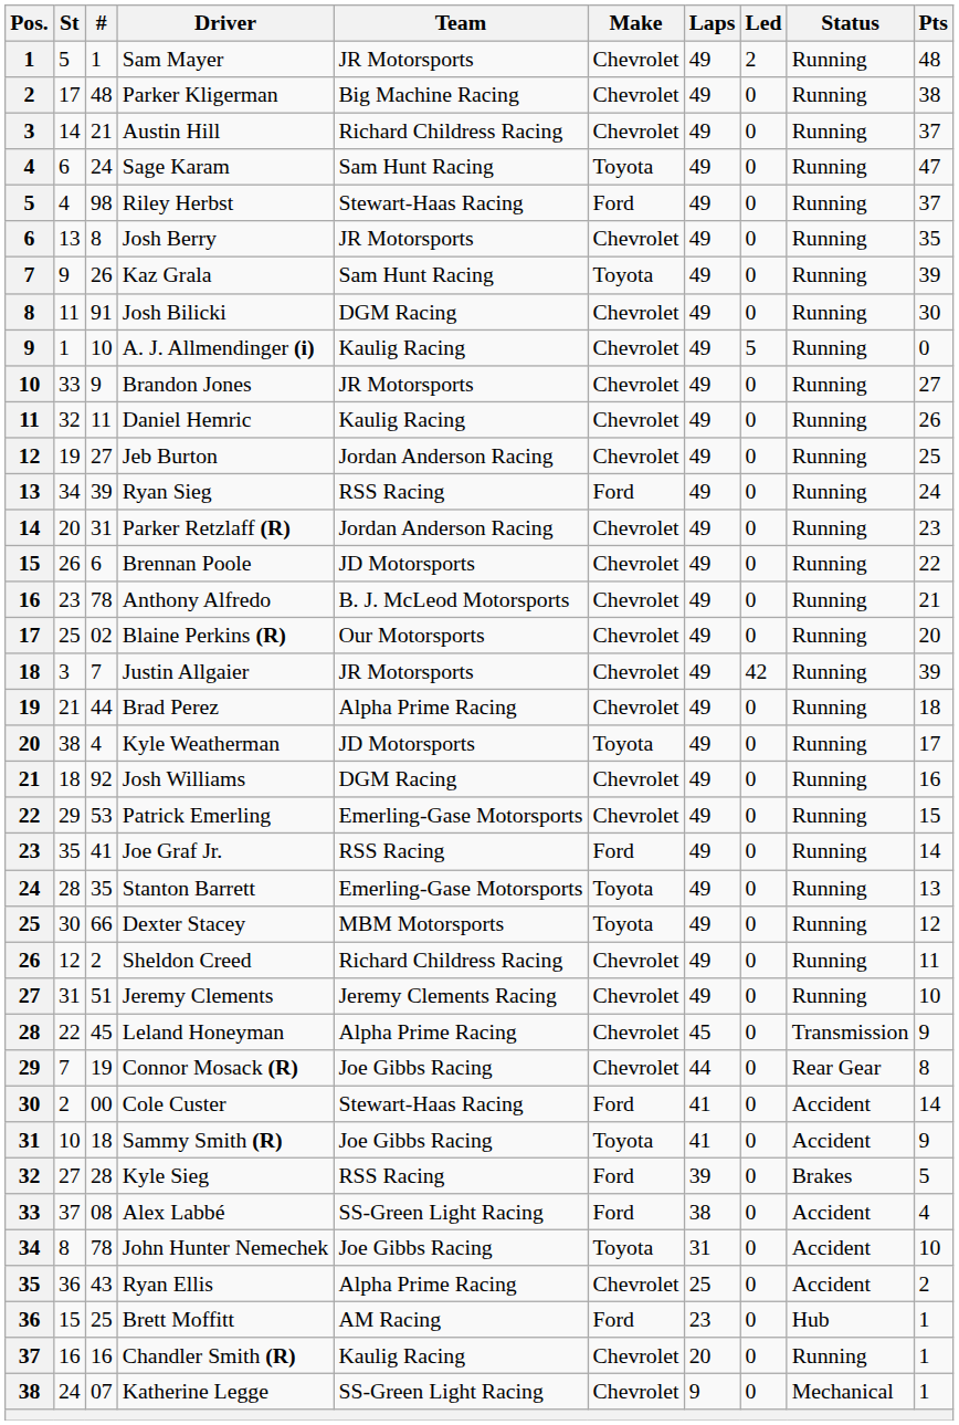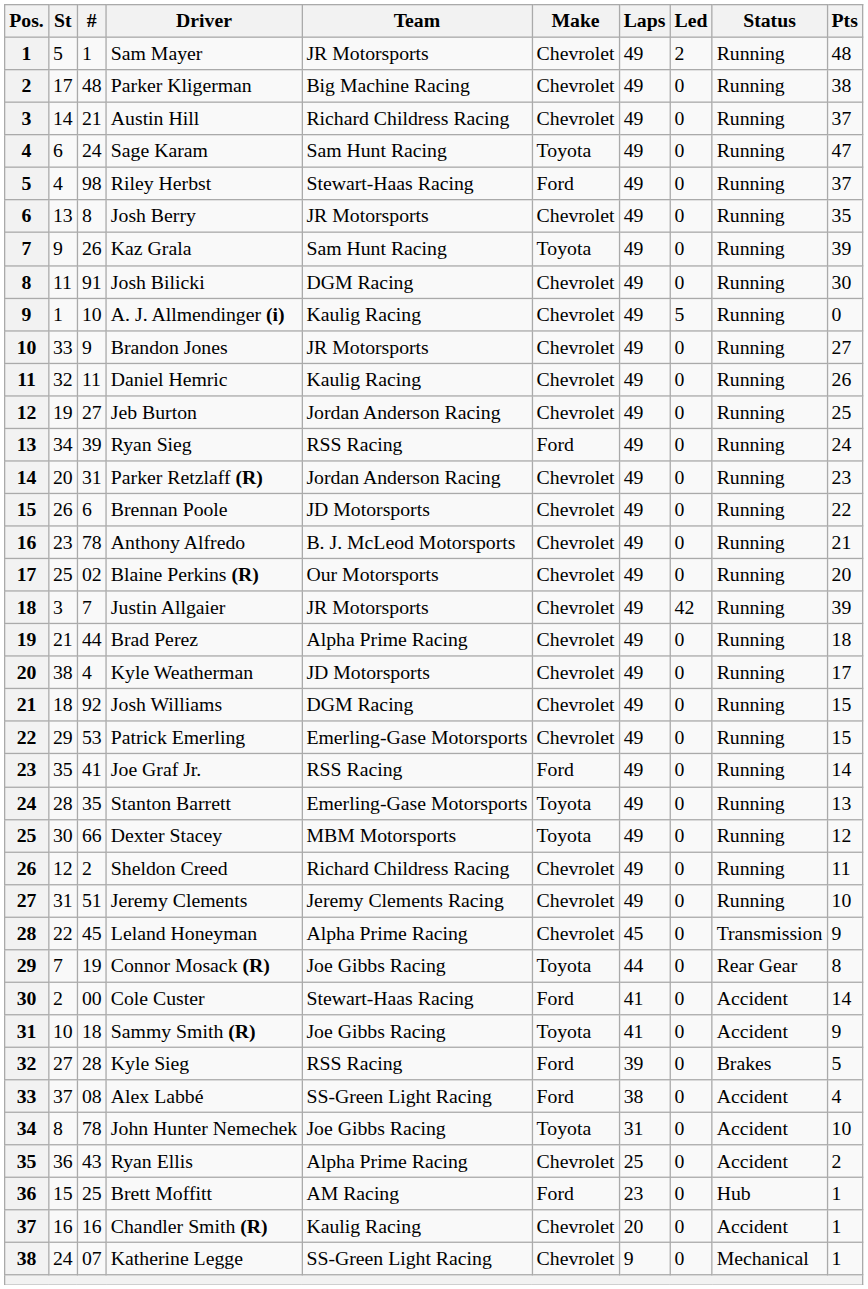Kyle Weatherman | Make: Toyota -> Chevrolet
Josh Williams | Pts: 16 -> 15
Connor Mosack (R) | Make: Chevrolet -> Toyota
Chandler Smith (R) | Status: Running -> Accident
